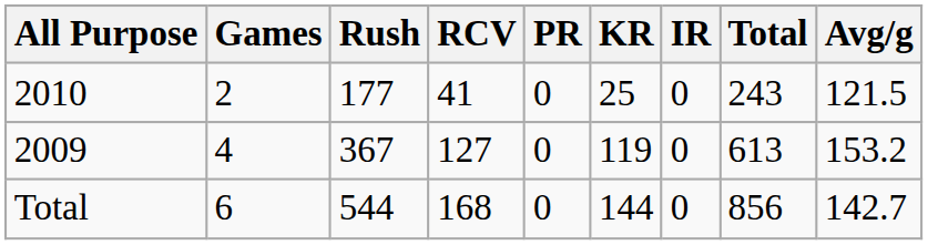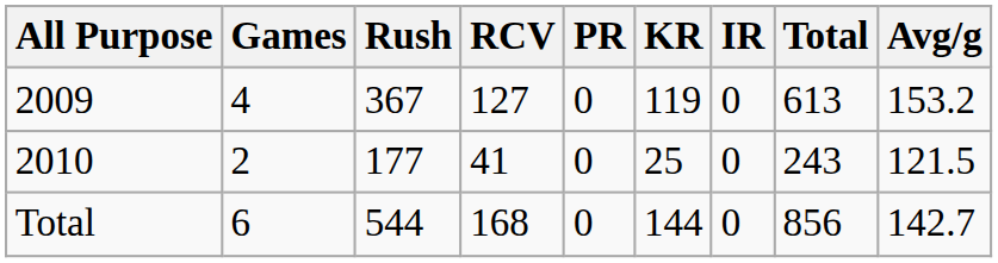rows swapped: 2009 <-> 2010
